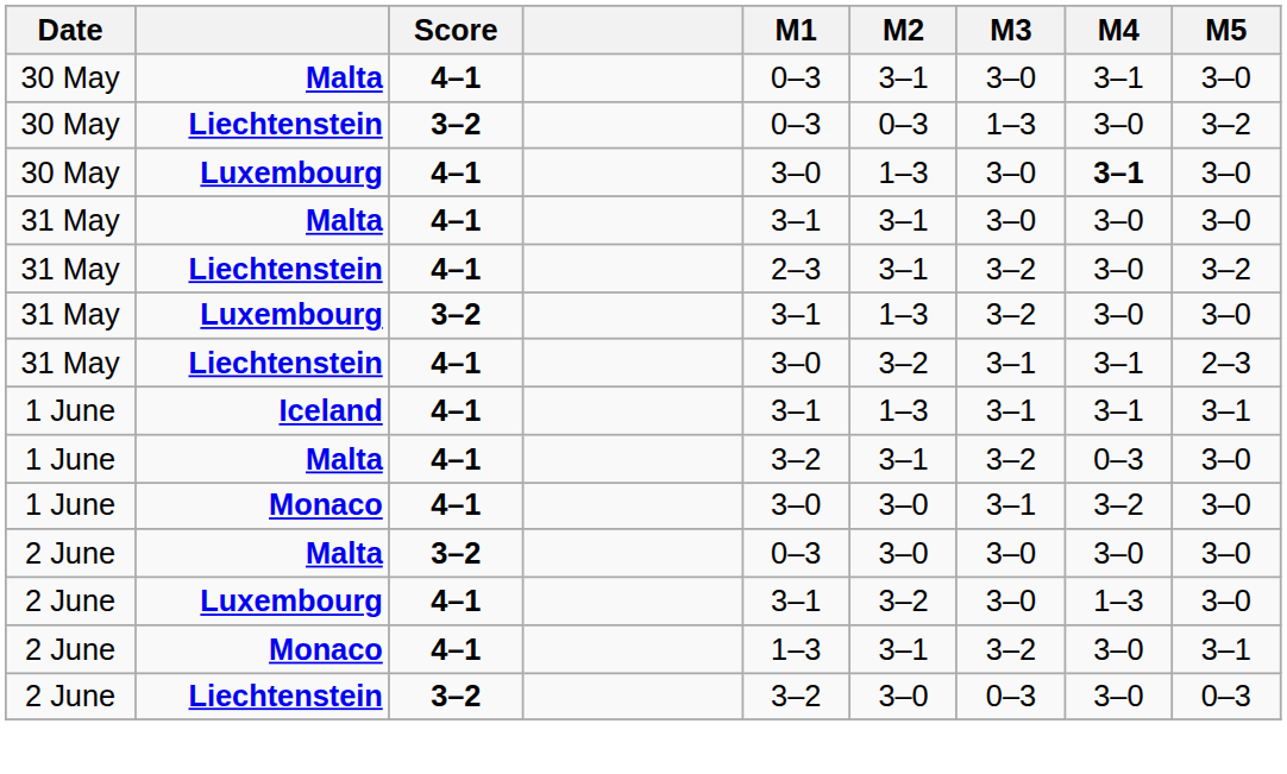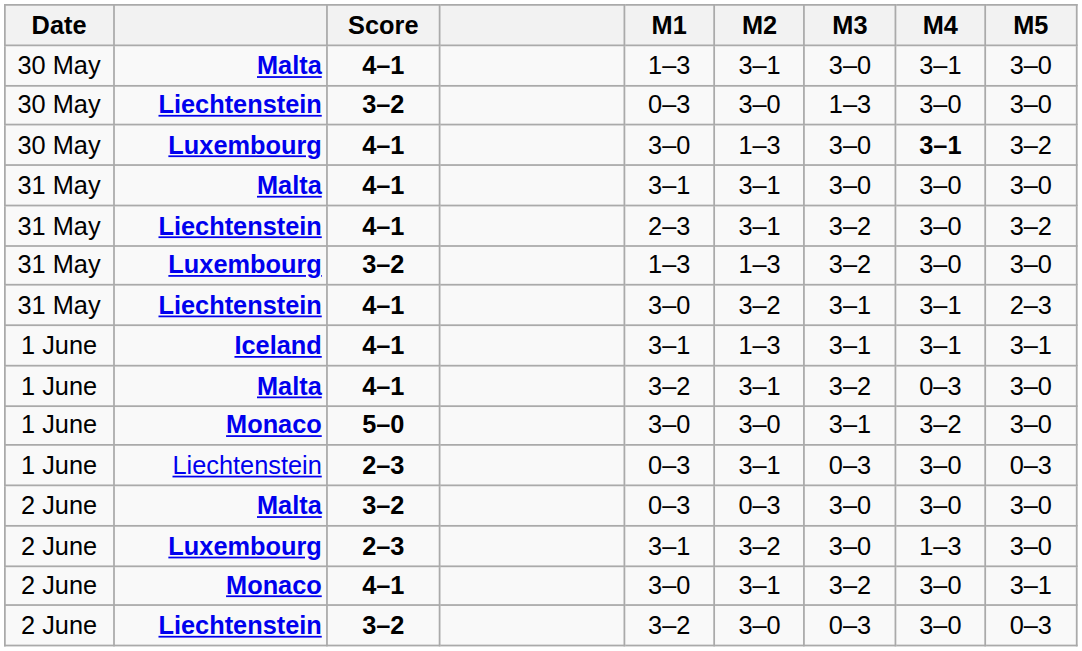30 May / Malta | M1: 0–3 -> 1–3
30 May / Liechtenstein | M2: 0–3 -> 3–0
30 May / Liechtenstein | M5: 3–2 -> 3–0
30 May / Luxembourg | M5: 3–0 -> 3–2
31 May / Luxembourg | M1: 3–1 -> 1–3
1 June / Monaco | Score: 4–1 -> 5–0
+ row: 1 June | Liechtenstein | 2–3 | 0–3 | 3–1 | 0–3 | 3–0 | 0–3
2 June / Malta | M2: 3–0 -> 0–3
2 June / Luxembourg | Score: 4–1 -> 2–3
2 June / Monaco | M1: 1–3 -> 3–0
